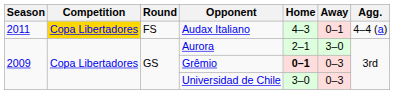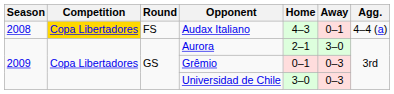Audax Italiano | Season: 2011 -> 2008
Grêmio | Home: bold -> normal
